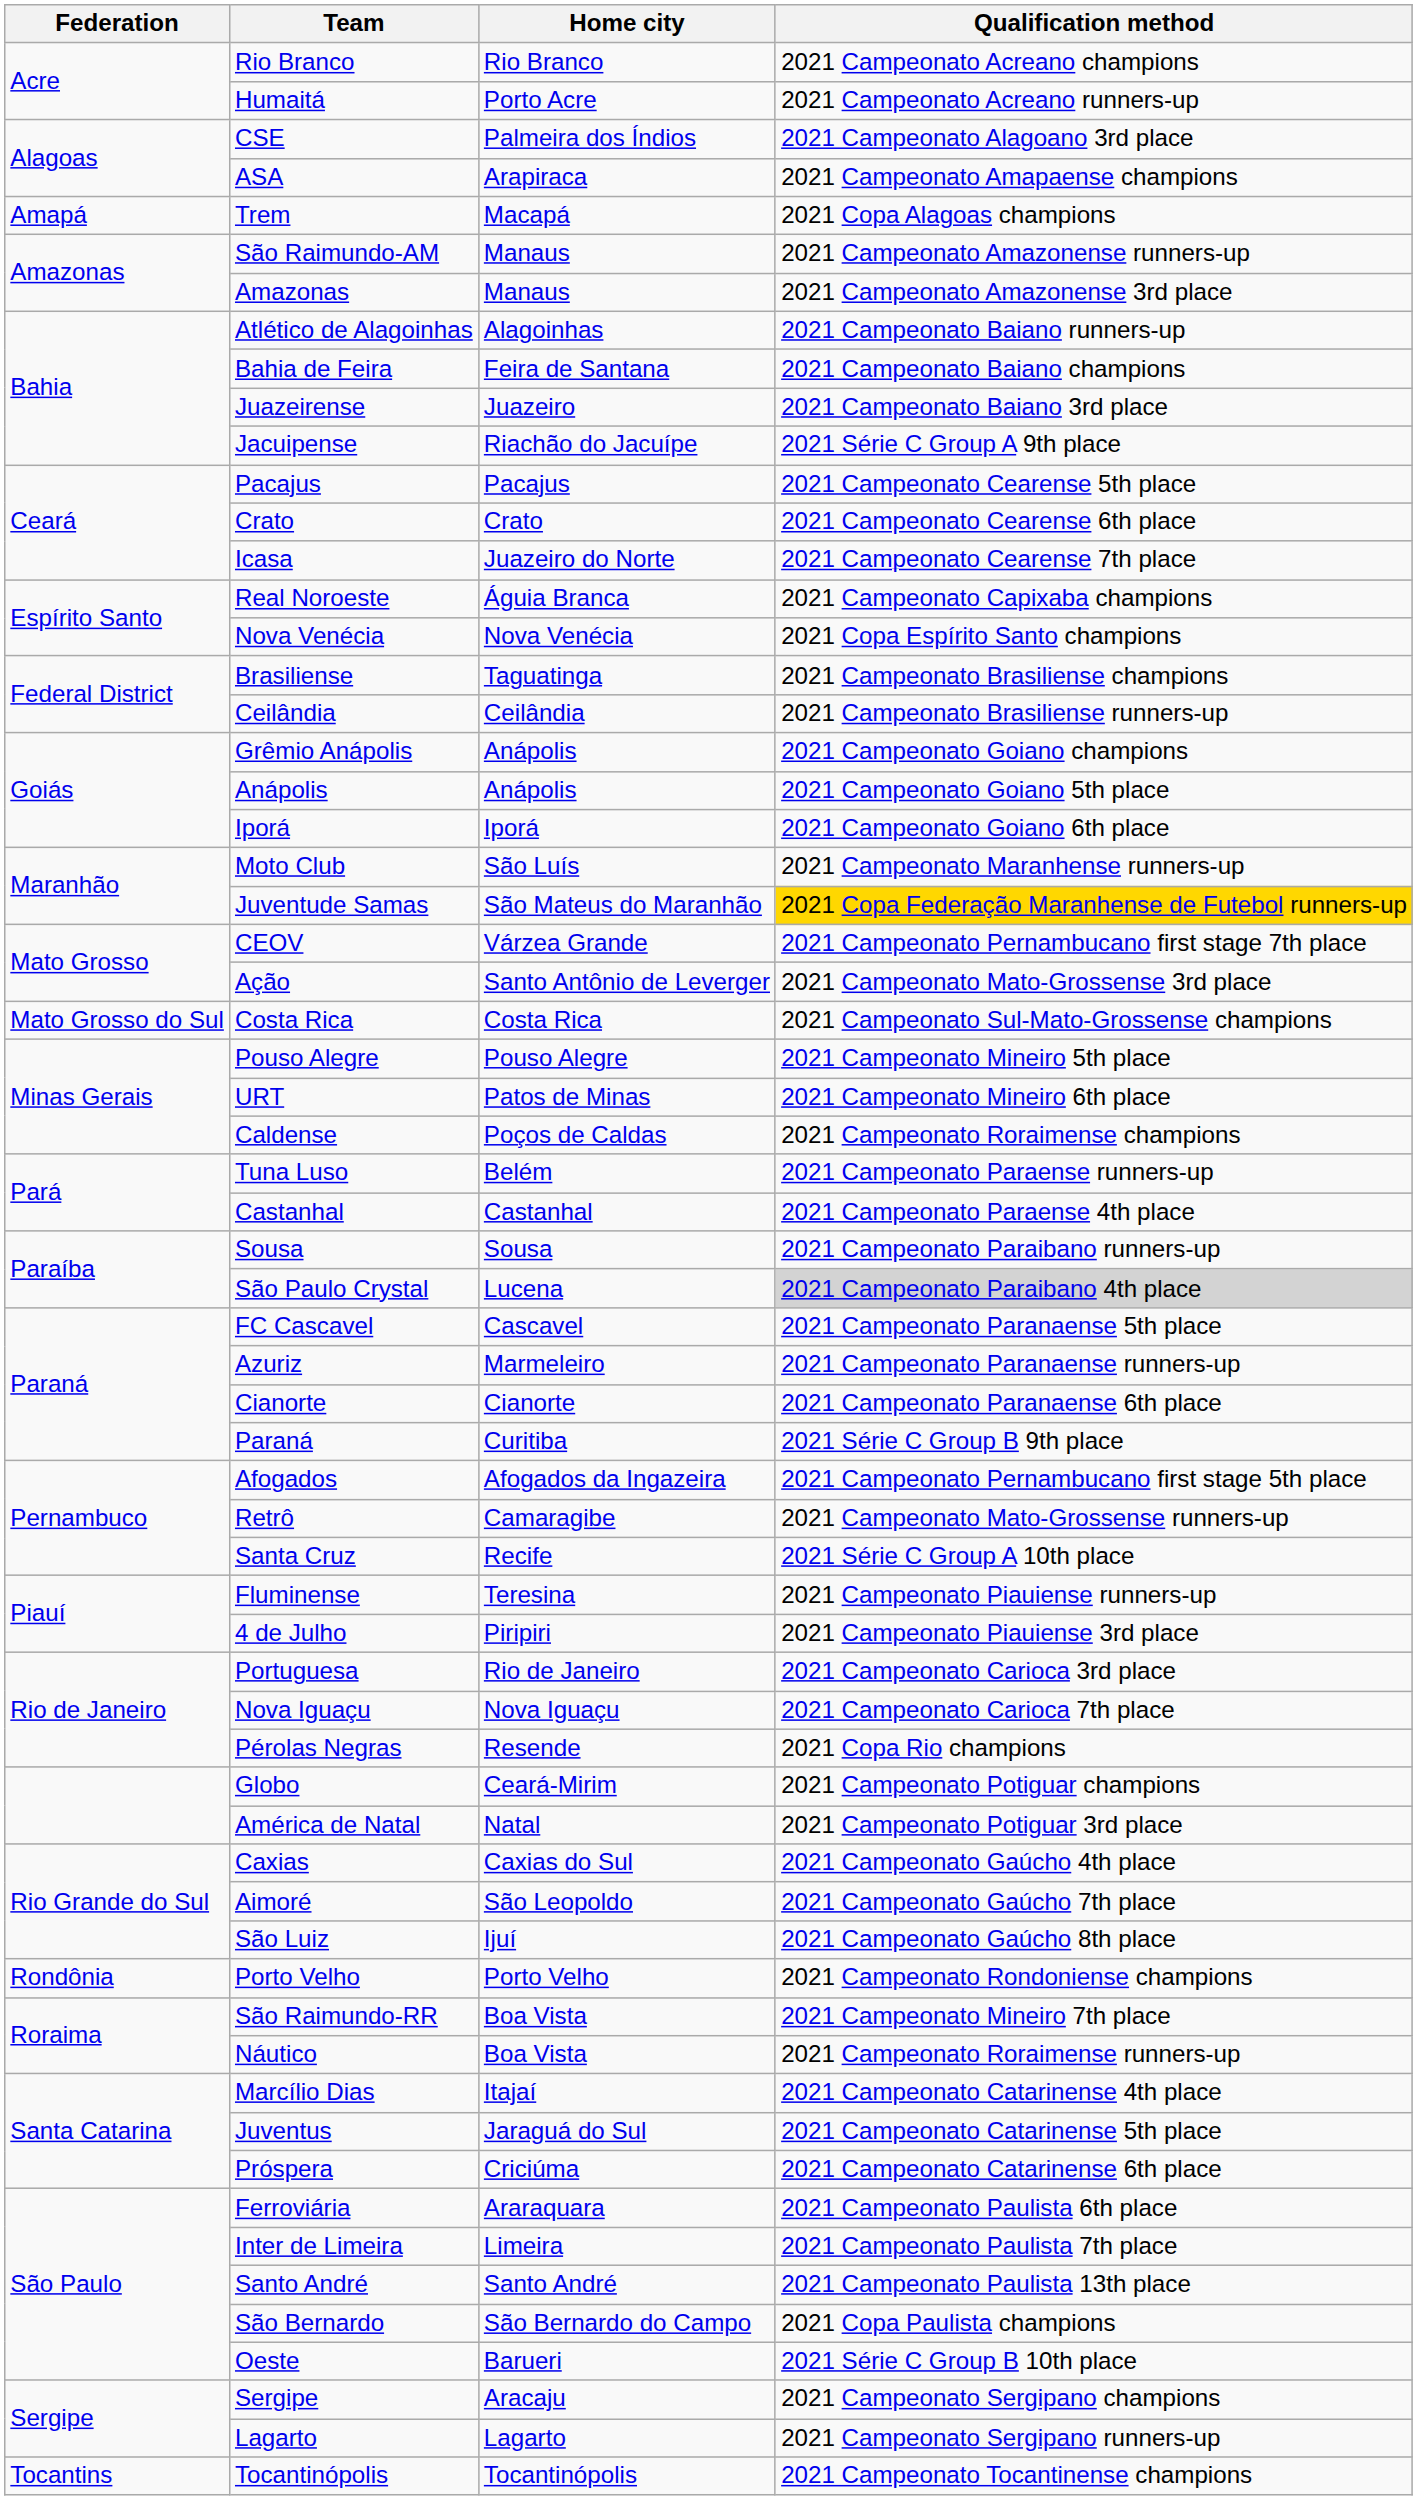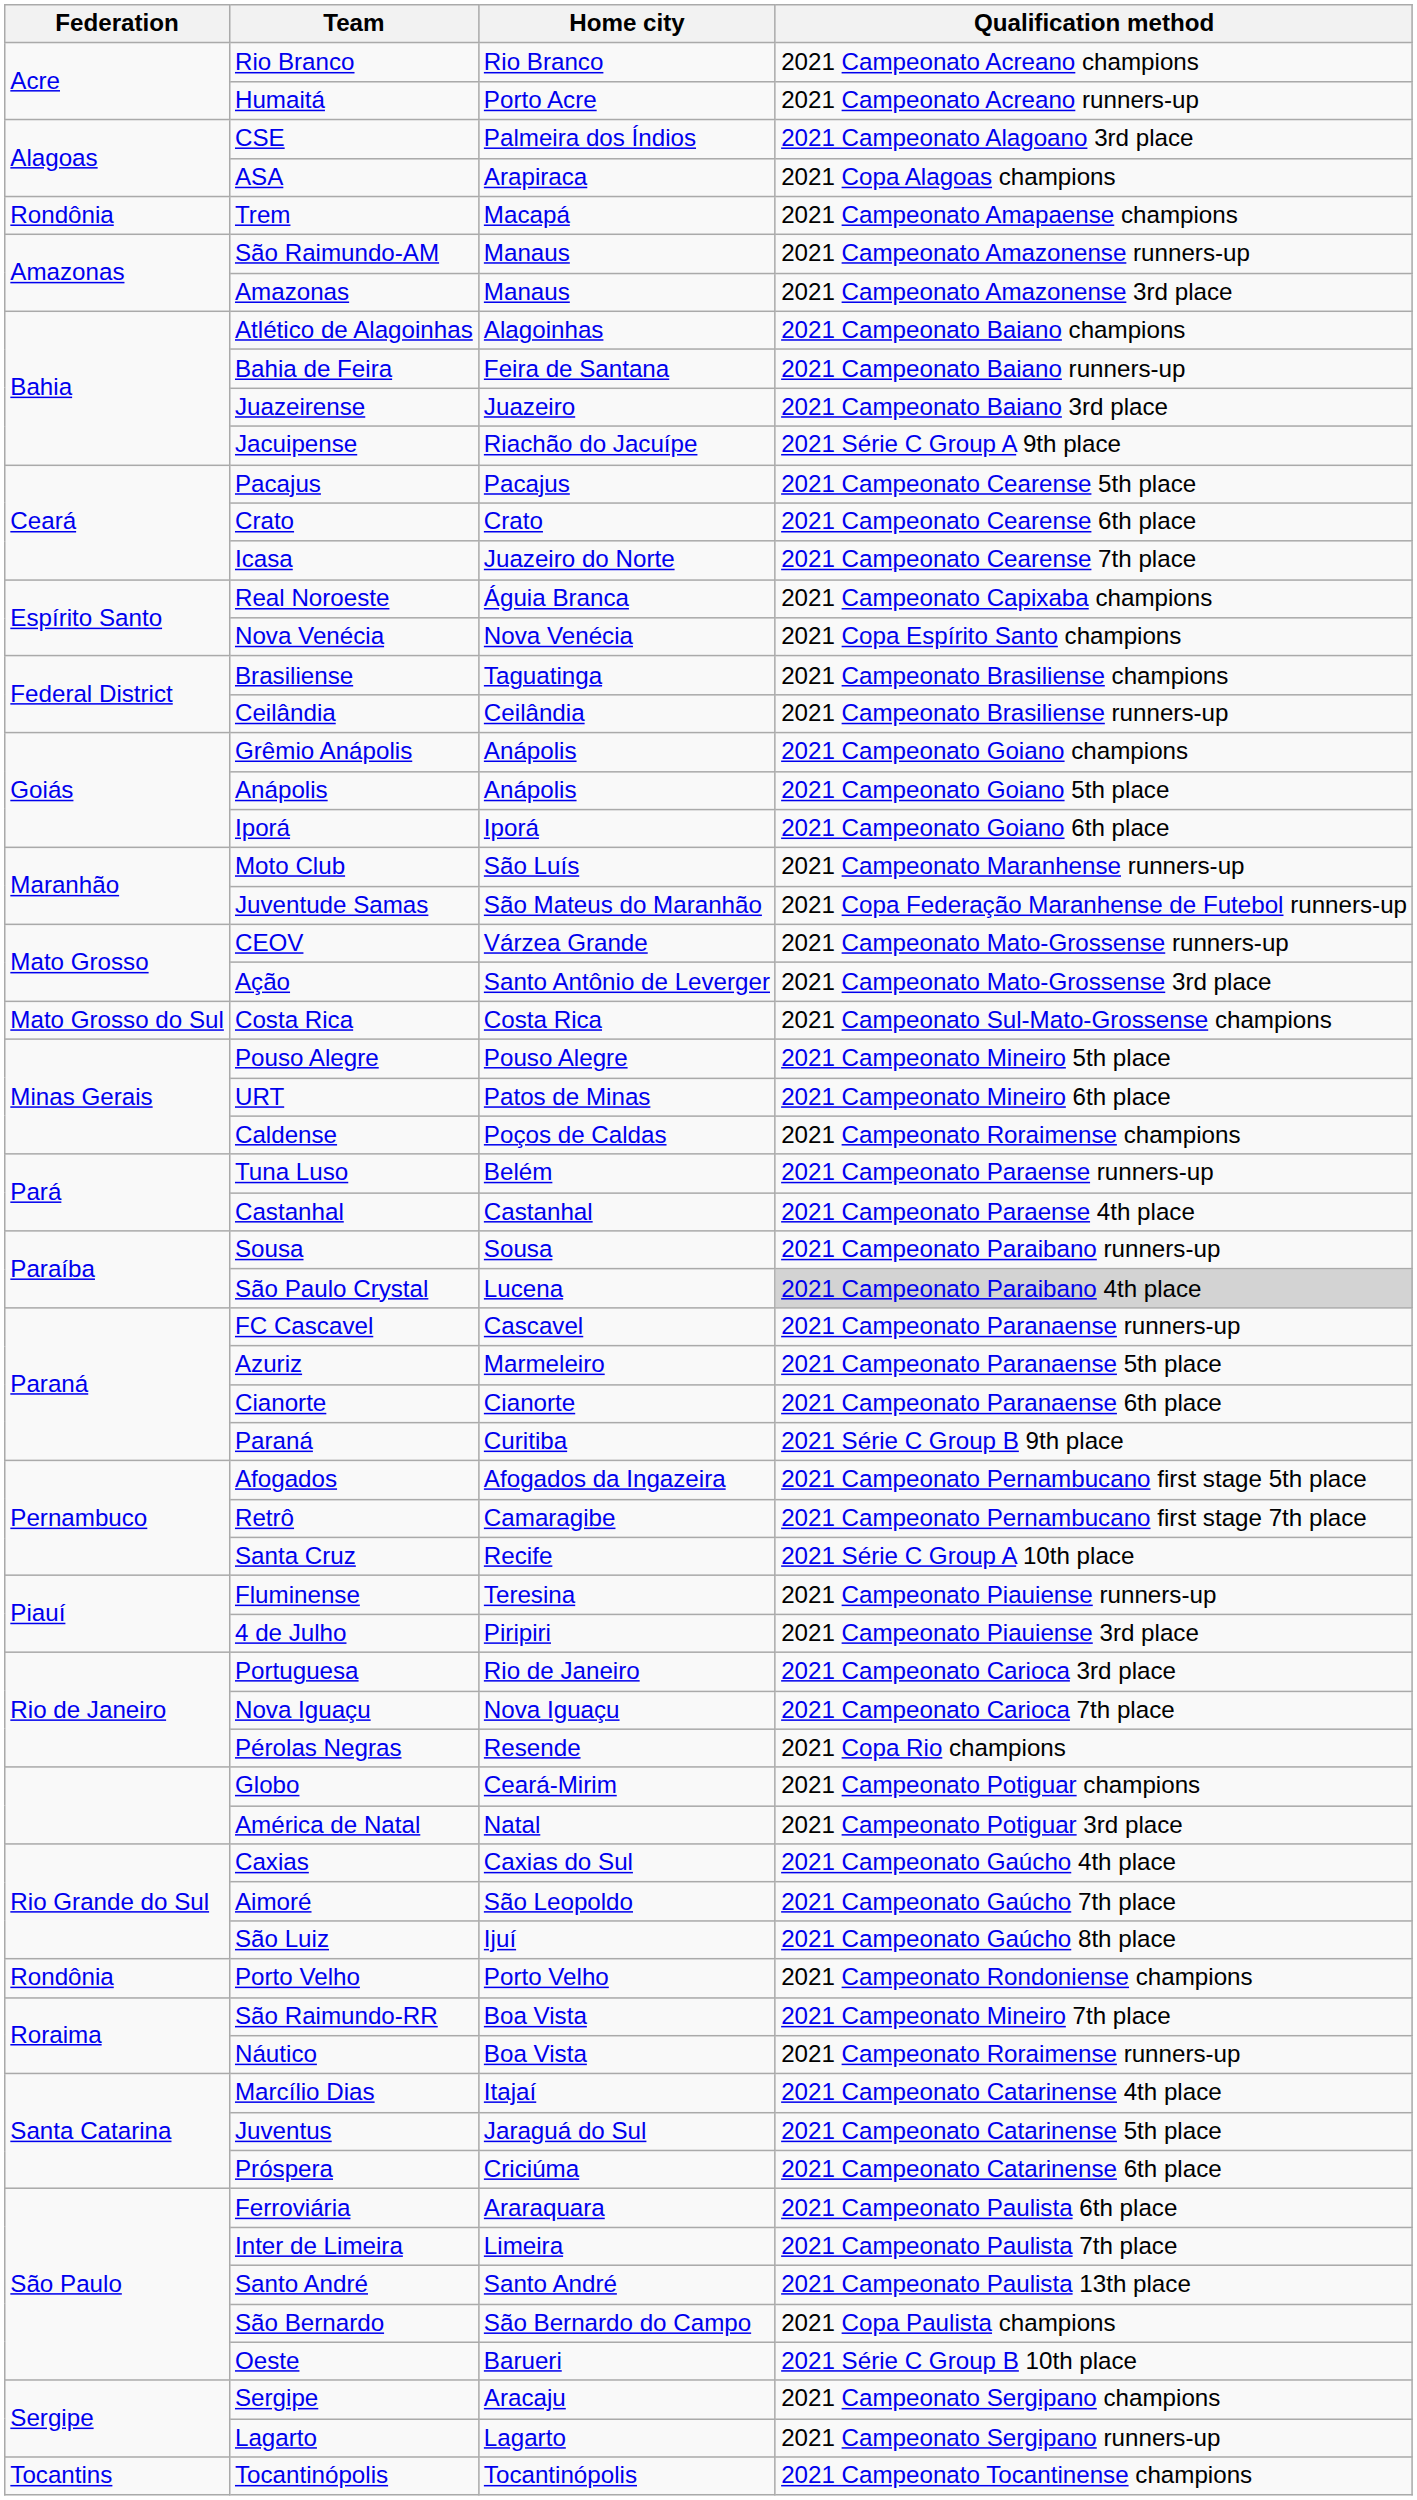ASA | Qualification method: 2021 Campeonato Amapaense champions -> 2021 Copa Alagoas champions
Trem | Federation: Amapá -> Rondônia
Trem | Qualification method: 2021 Copa Alagoas champions -> 2021 Campeonato Amapaense champions
Atlético de Alagoinhas | Qualification method: 2021 Campeonato Baiano runners-up -> 2021 Campeonato Baiano champions
Bahia de Feira | Qualification method: 2021 Campeonato Baiano champions -> 2021 Campeonato Baiano runners-up
Juventude Samas | Qualification method: gold background -> no background
CEOV | Qualification method: 2021 Campeonato Pernambucano first stage 7th place -> 2021 Campeonato Mato-Grossense runners-up
FC Cascavel | Qualification method: 2021 Campeonato Paranaense 5th place -> 2021 Campeonato Paranaense runners-up
Azuriz | Qualification method: 2021 Campeonato Paranaense runners-up -> 2021 Campeonato Paranaense 5th place
Retrô | Qualification method: 2021 Campeonato Mato-Grossense runners-up -> 2021 Campeonato Pernambucano first stage 7th place
